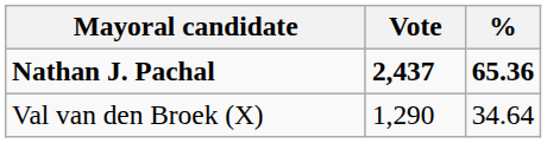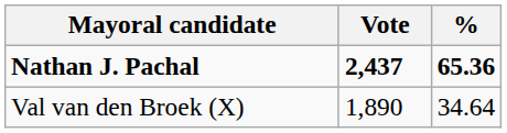Val van den Broek (X) | Vote: 1,290 -> 1,890
